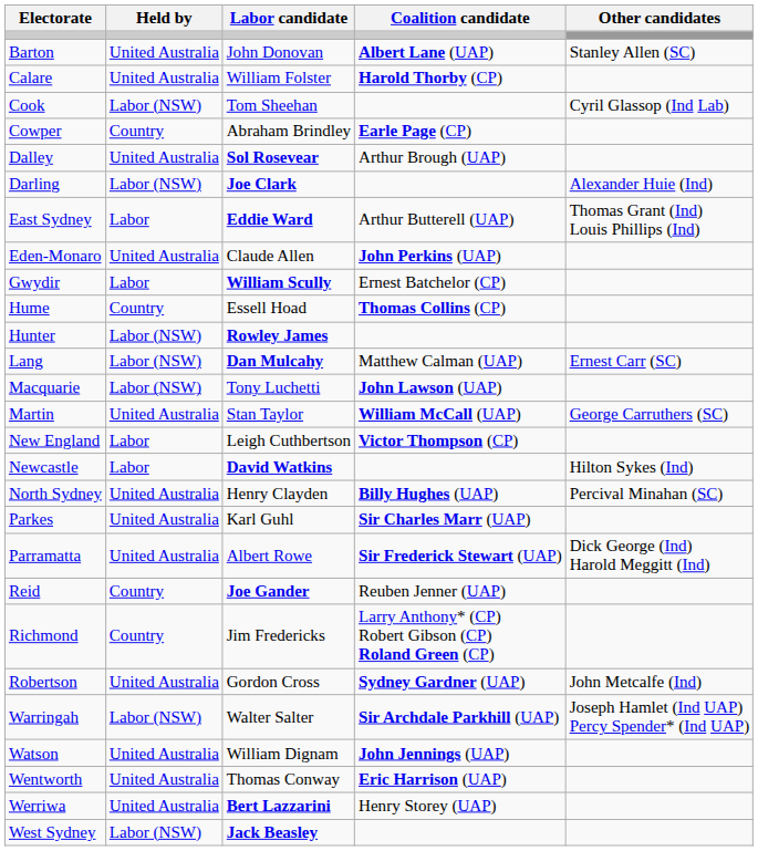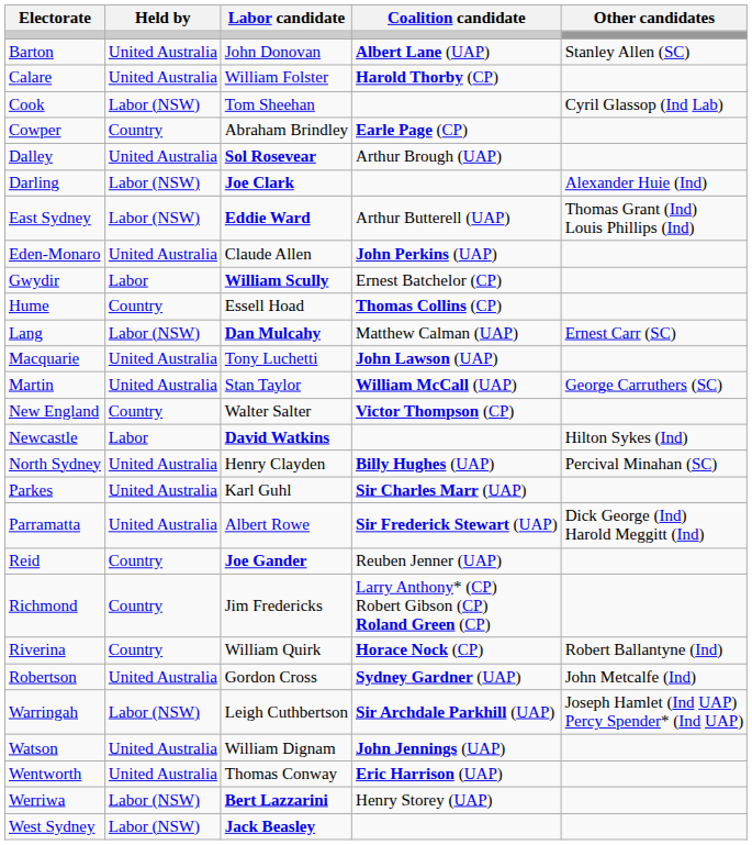East Sydney | Held by: Labor -> Labor (NSW)
- row: Hunter | Labor (NSW) | Rowley James
Macquarie | Held by: Labor (NSW) -> United Australia
New England | Held by: Labor -> Country
New England | Labor candidate: Leigh Cuthbertson -> Walter Salter
+ row: Riverina | Country | William Quirk | Horace Nock (CP) | Robert Ballantyne (Ind)
Warringah | Labor candidate: Walter Salter -> Leigh Cuthbertson
Werriwa | Held by: United Australia -> Labor (NSW)
